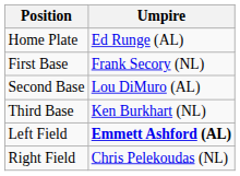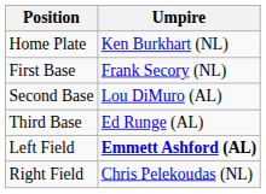Home Plate | Umpire: Ed Runge (AL) -> Ken Burkhart (NL)
Third Base | Umpire: Ken Burkhart (NL) -> Ed Runge (AL)
